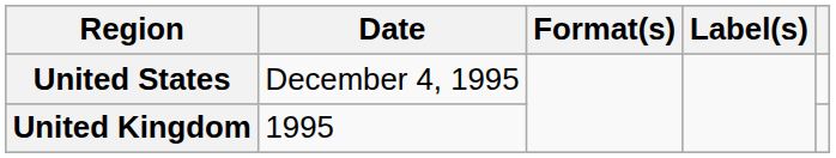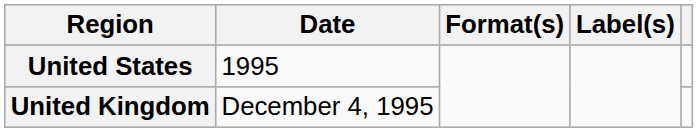United States | Date: December 4, 1995 -> 1995
United Kingdom | Date: 1995 -> December 4, 1995
